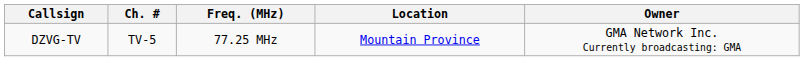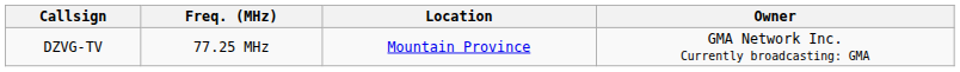- column: Ch. # | TV-5
